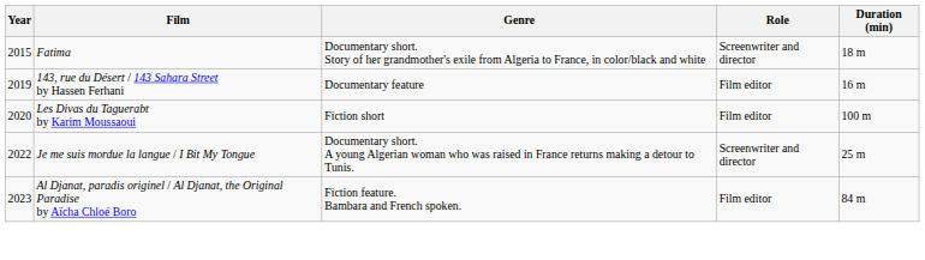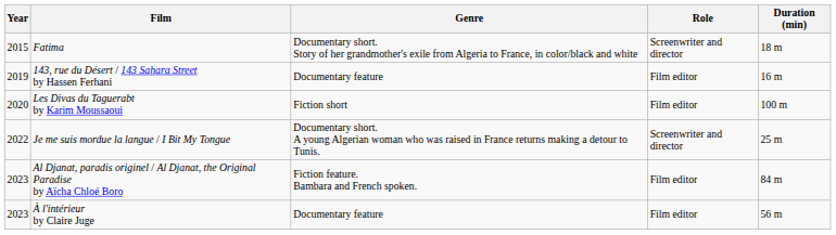+ row: 2023 | À l'intérieur by Claire Juge | Documentary feature | Film editor | 56 m
